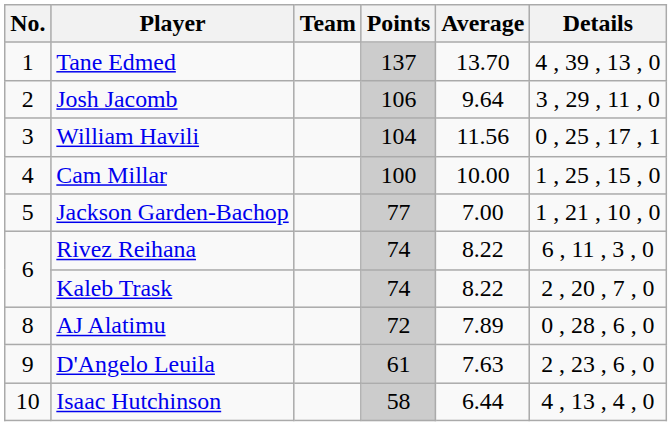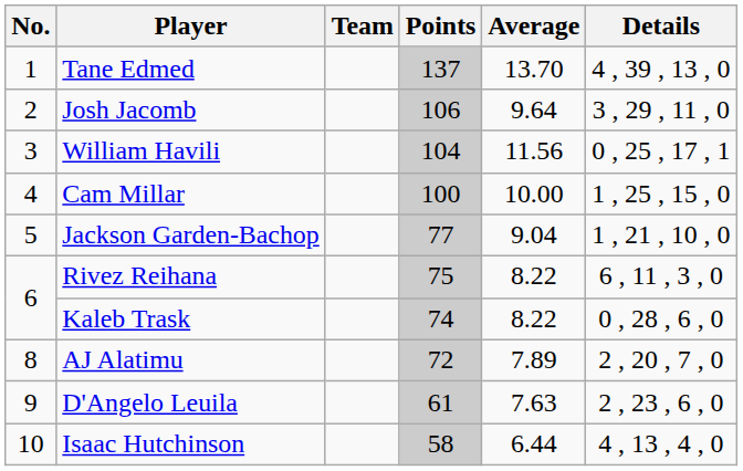Jackson Garden-Bachop | Average: 7.00 -> 9.04
Rivez Reihana | Points: 74 -> 75
Kaleb Trask | Details: 2 , 20 , 7 , 0 -> 0 , 28 , 6 , 0
AJ Alatimu | Details: 0 , 28 , 6 , 0 -> 2 , 20 , 7 , 0
